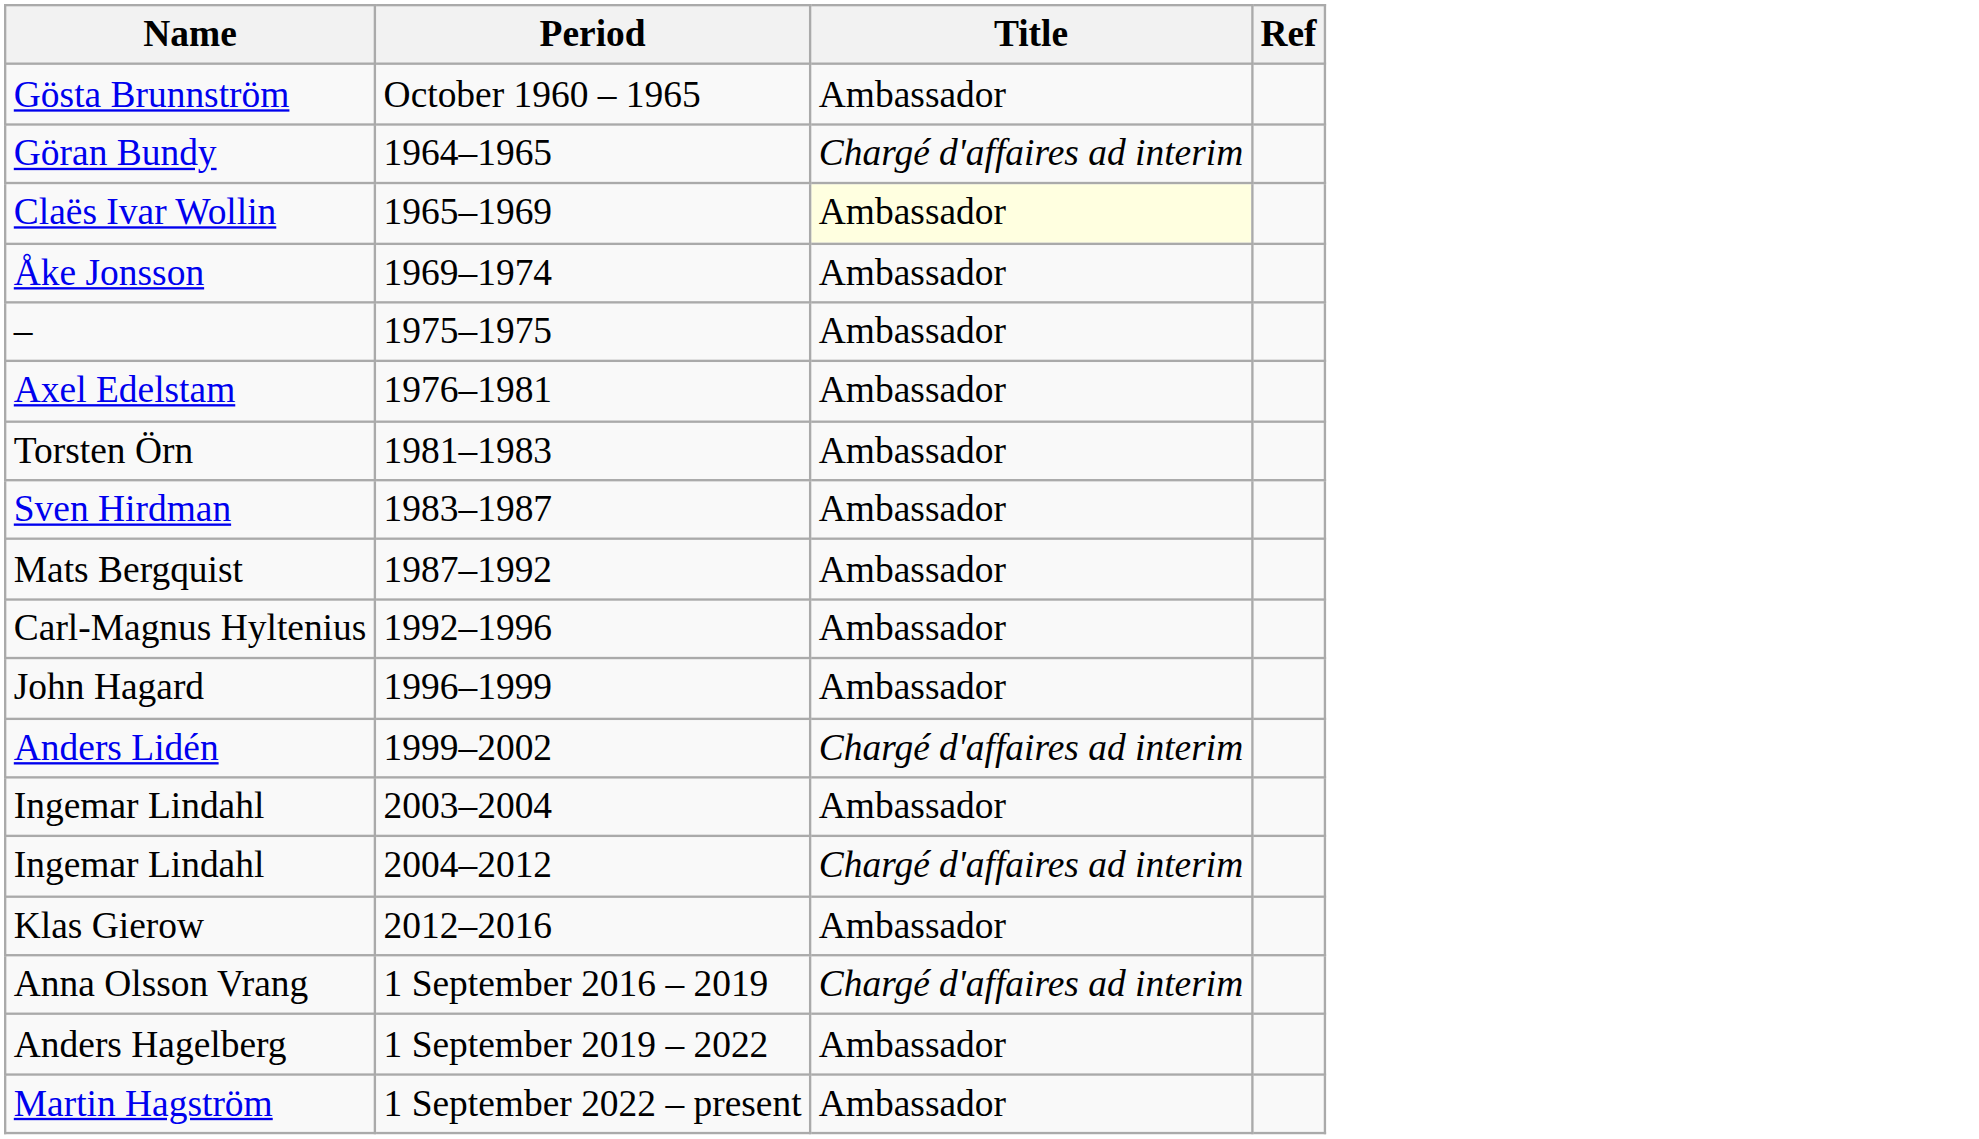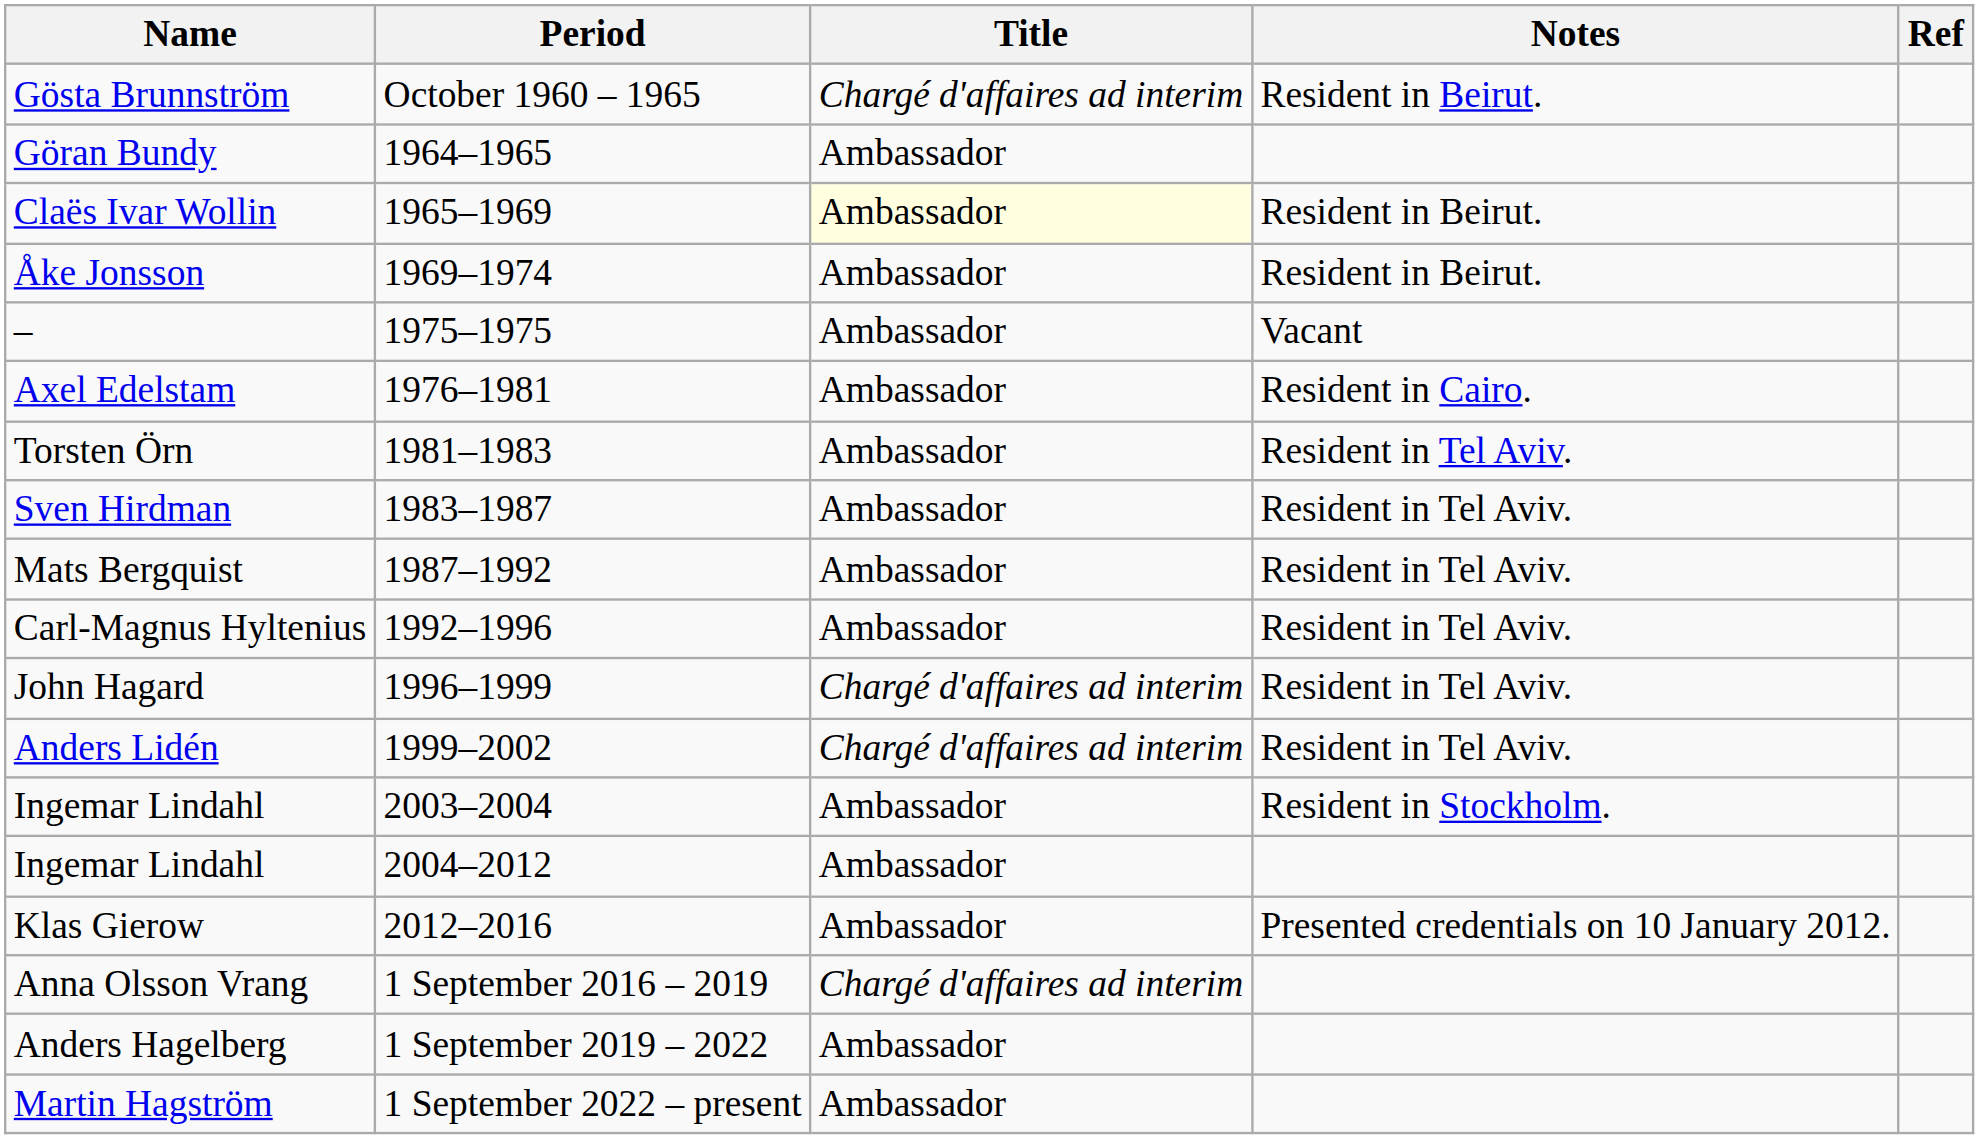+ column: Notes | Resident in Beirut. | Resident in Beirut. | Resident in Beirut. | Vacant | Resident in Cairo. | Resident in Tel Aviv. | Resident in Tel Aviv. | Resident in Tel Aviv. | Resident in Tel Aviv. | Resident in Tel Aviv. | Resident in Tel Aviv. | Resident in Stockholm. | Presented credentials on 10 January 2012.
Gösta Brunnström | Title: Ambassador -> Chargé d'affaires ad interim
Göran Bundy | Title: Chargé d'affaires ad interim -> Ambassador
John Hagard | Title: Ambassador -> Chargé d'affaires ad interim
Ingemar Lindahl / 2004–2012 | Title: Chargé d'affaires ad interim -> Ambassador
